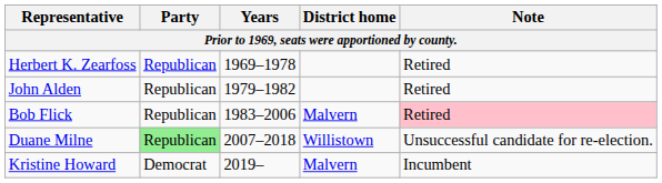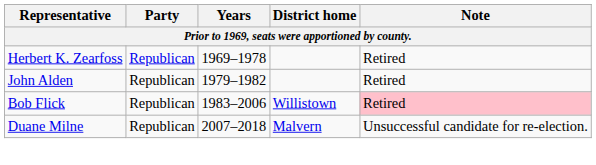Bob Flick | District home: Malvern -> Willistown
Duane Milne | Party: lightgreen background -> no background
Duane Milne | District home: Willistown -> Malvern
- row: Kristine Howard | Democrat | 2019– | Malvern | Incumbent
